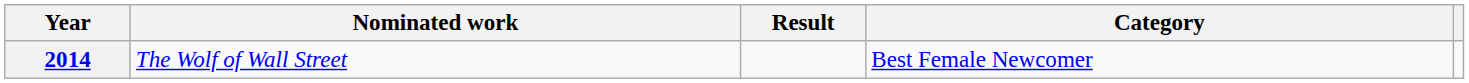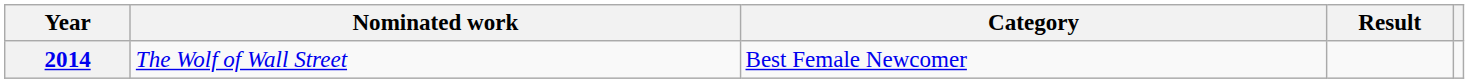columns swapped: Category <-> Result
